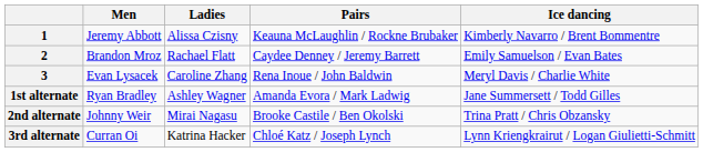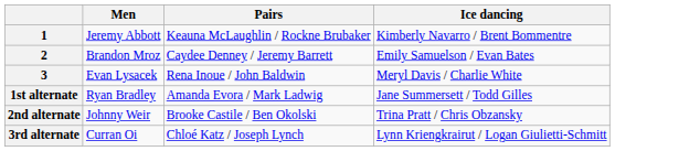- column: Ladies | Alissa Czisny | Rachael Flatt | Caroline Zhang | Ashley Wagner | Mirai Nagasu | Katrina Hacker
